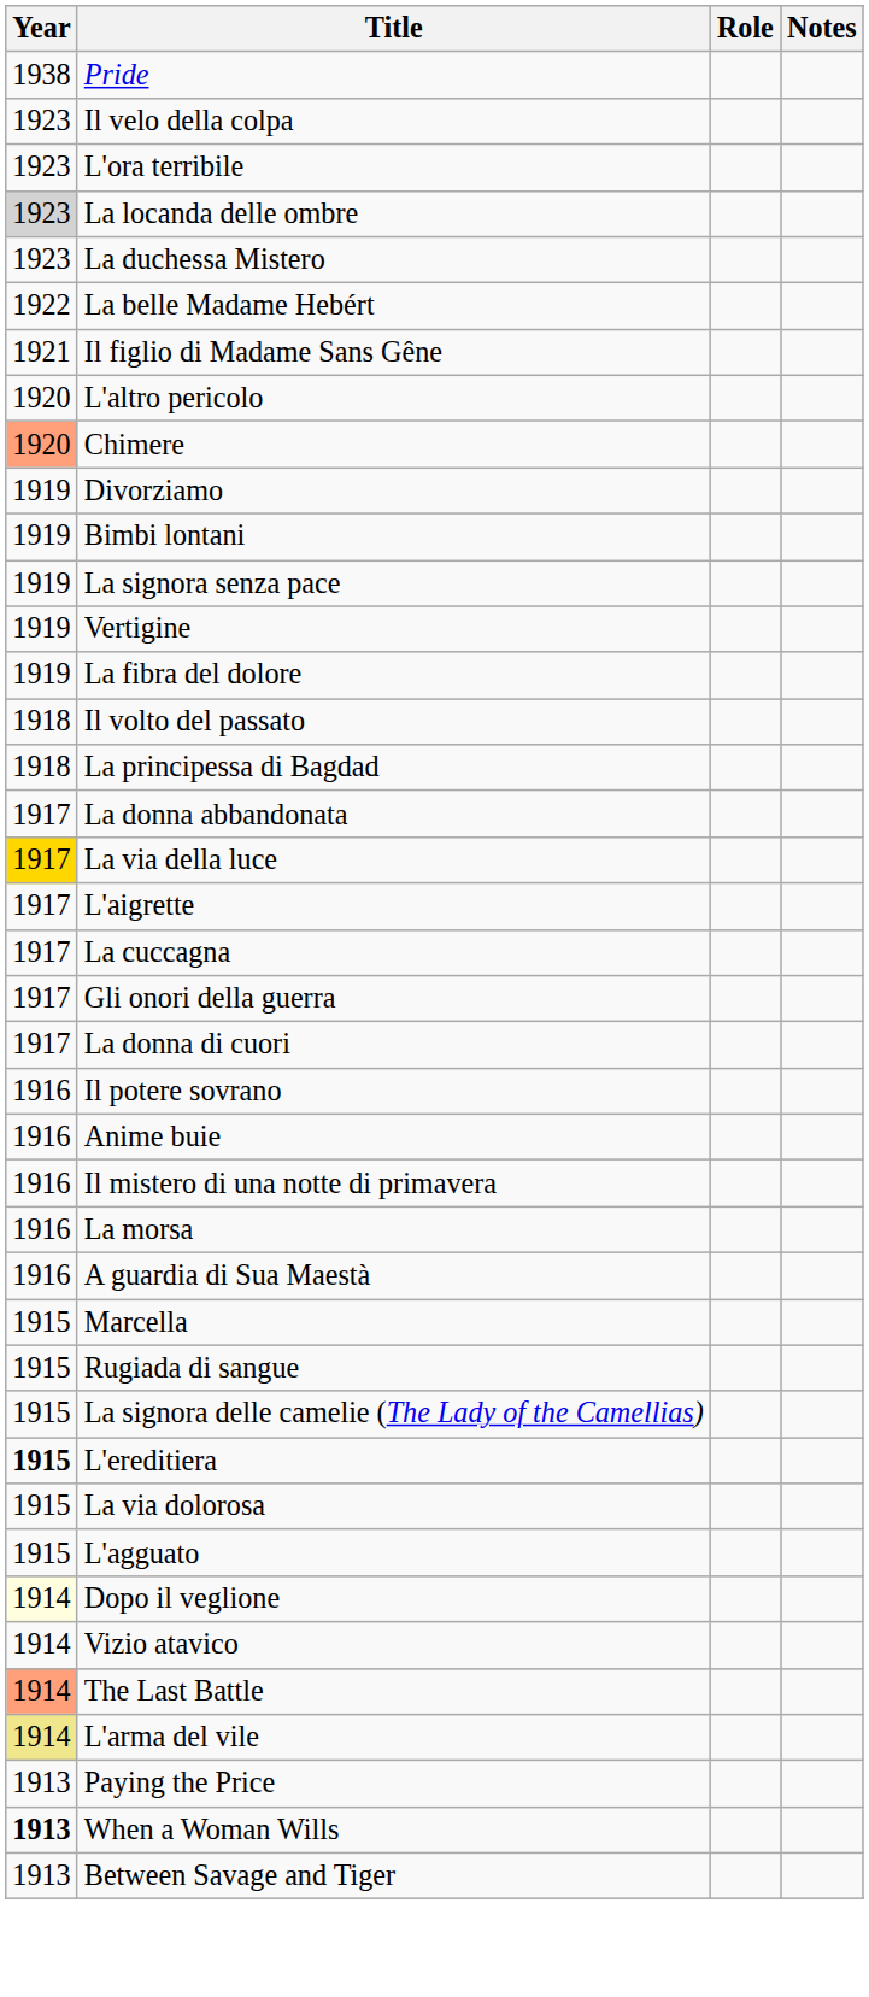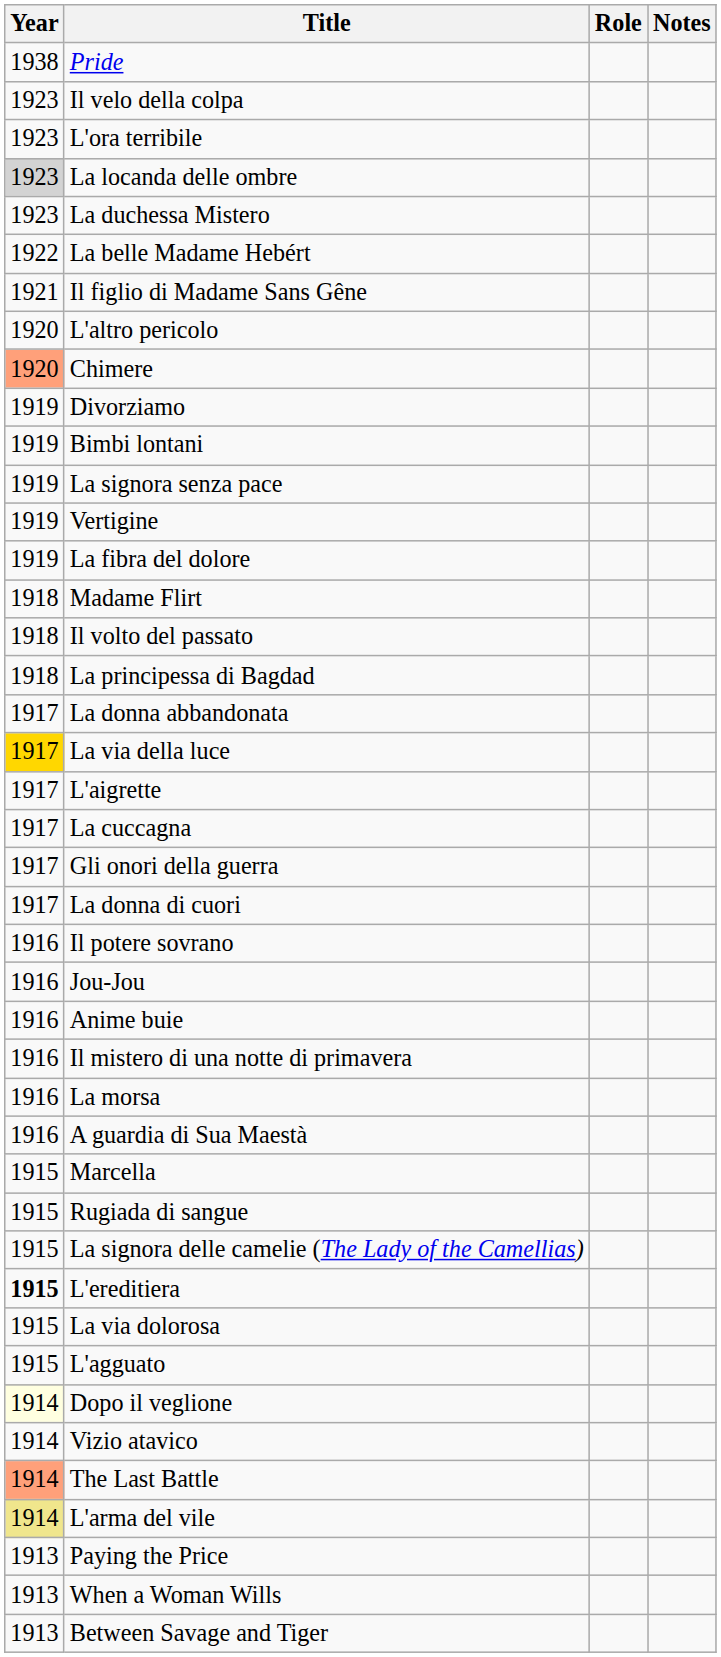+ row: 1918 | Madame Flirt
+ row: 1916 | Jou-Jou
When a Woman Wills | Year: bold -> normal
